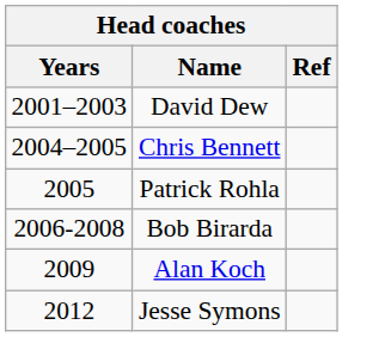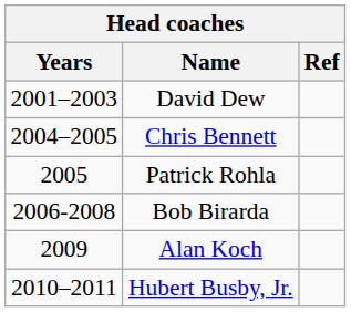+ row: 2010–2011 | Hubert Busby, Jr.
- row: 2012 | Jesse Symons
